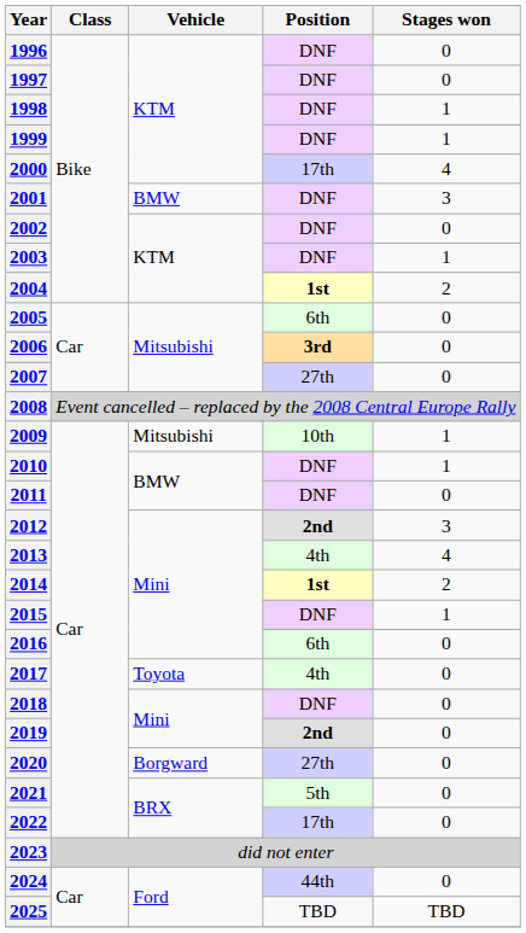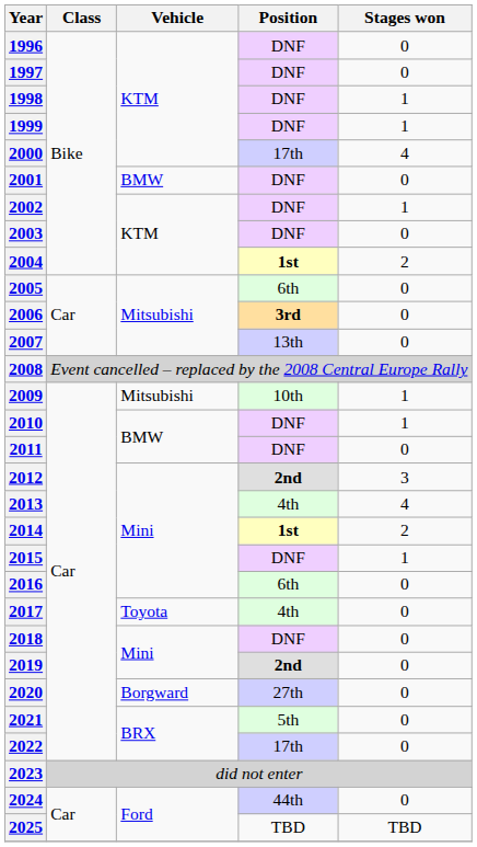2001 | Stages won: 3 -> 0
2002 | Stages won: 0 -> 1
2003 | Stages won: 1 -> 0
2007 | Position: 27th -> 13th
